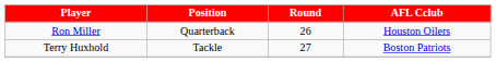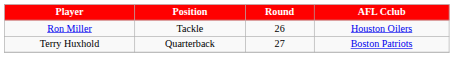Ron Miller | Position: Quarterback -> Tackle
Terry Huxhold | Position: Tackle -> Quarterback
